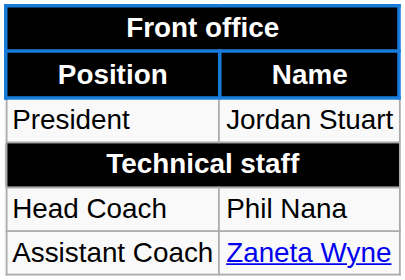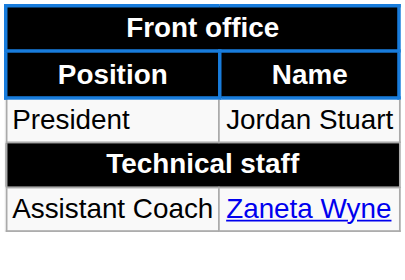- row: Head Coach | Phil Nana
